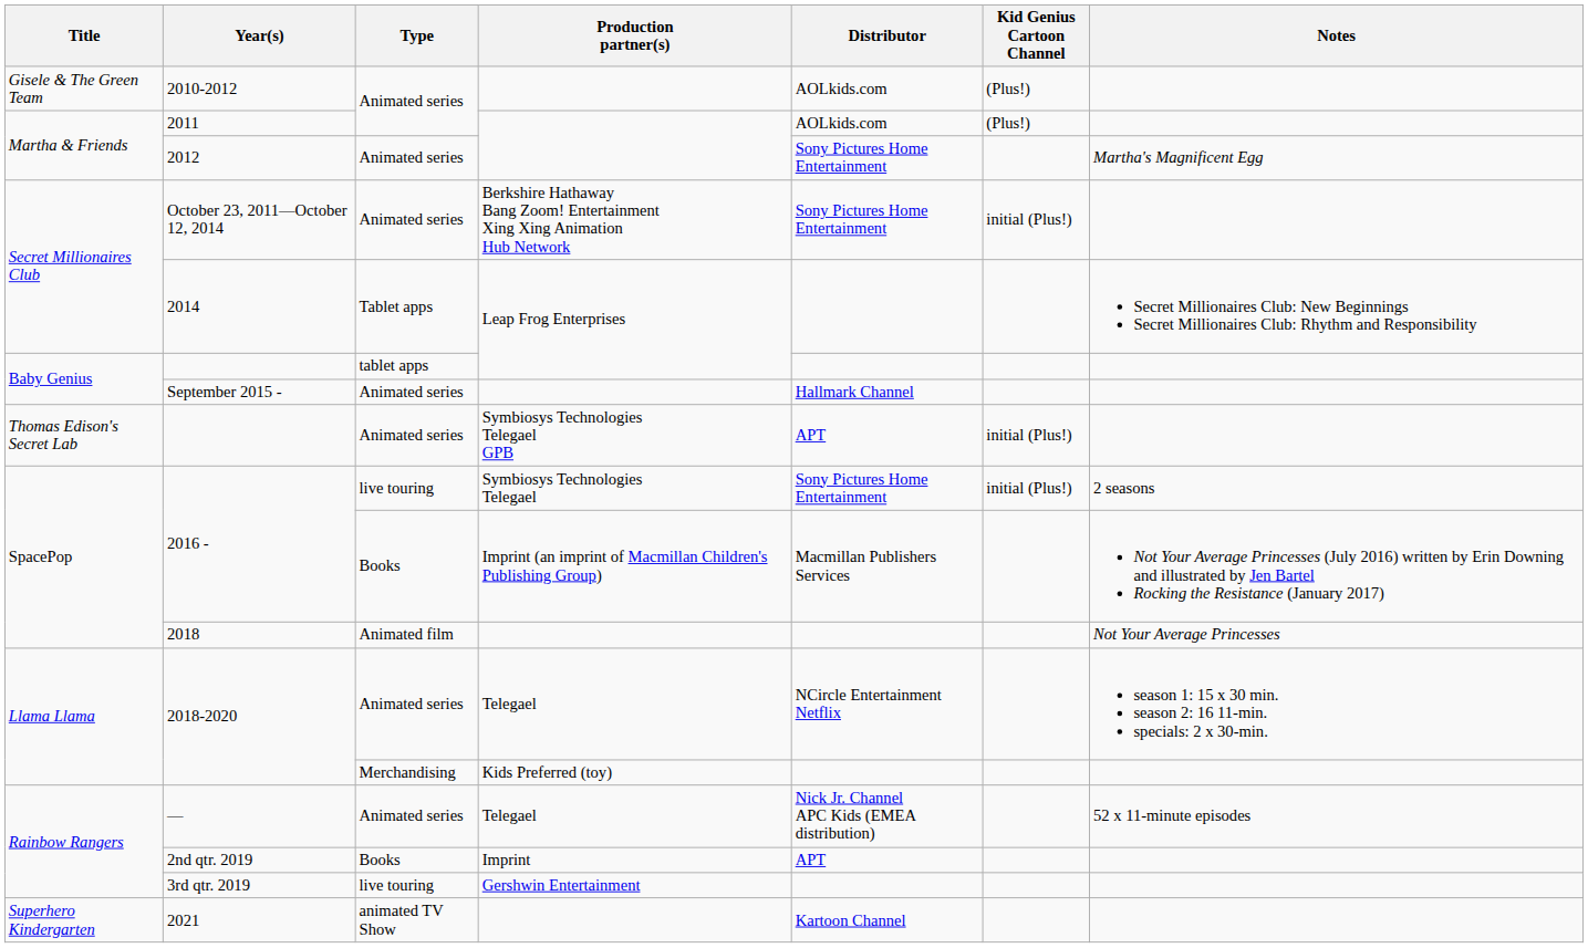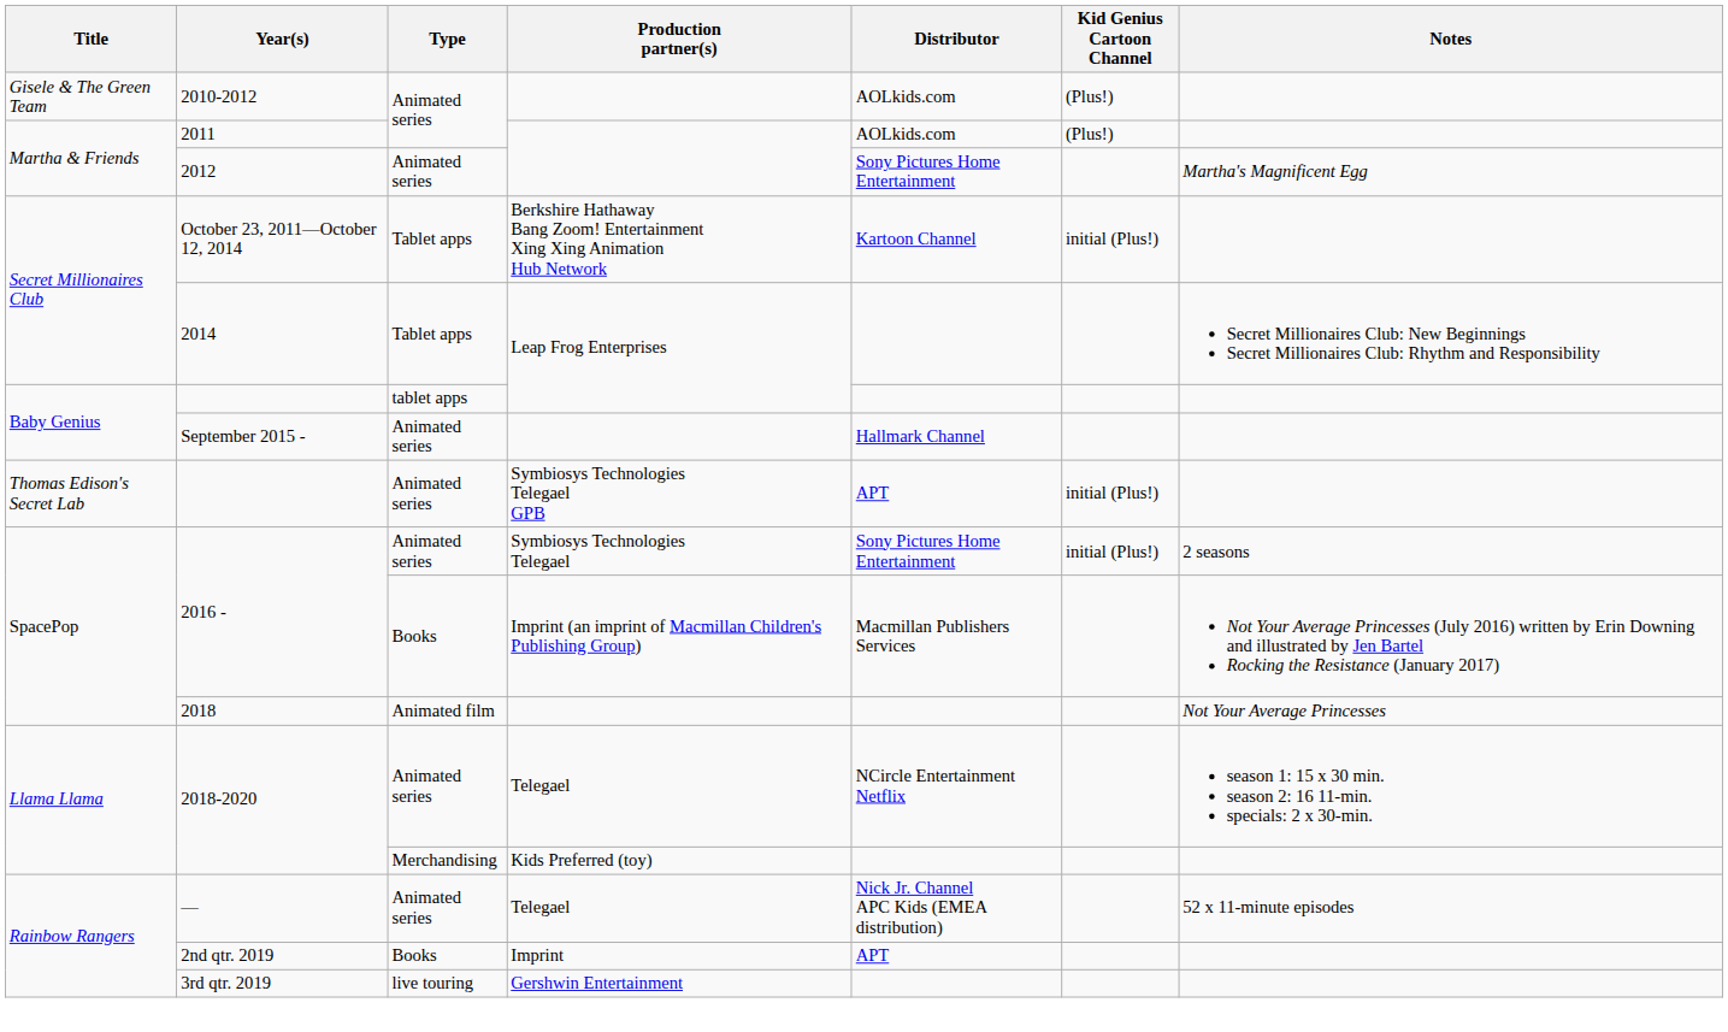October 23, 2011—October 12, 2014 | Type: Animated series -> Tablet apps
October 23, 2011—October 12, 2014 | Distributor: Sony Pictures Home Entertainment -> Kartoon Channel
2016 - / Symbiosys Technologies Telegael | Type: live touring -> Animated series
- row: Superhero Kindergarten | 2021 | animated TV Show | Kartoon Channel
